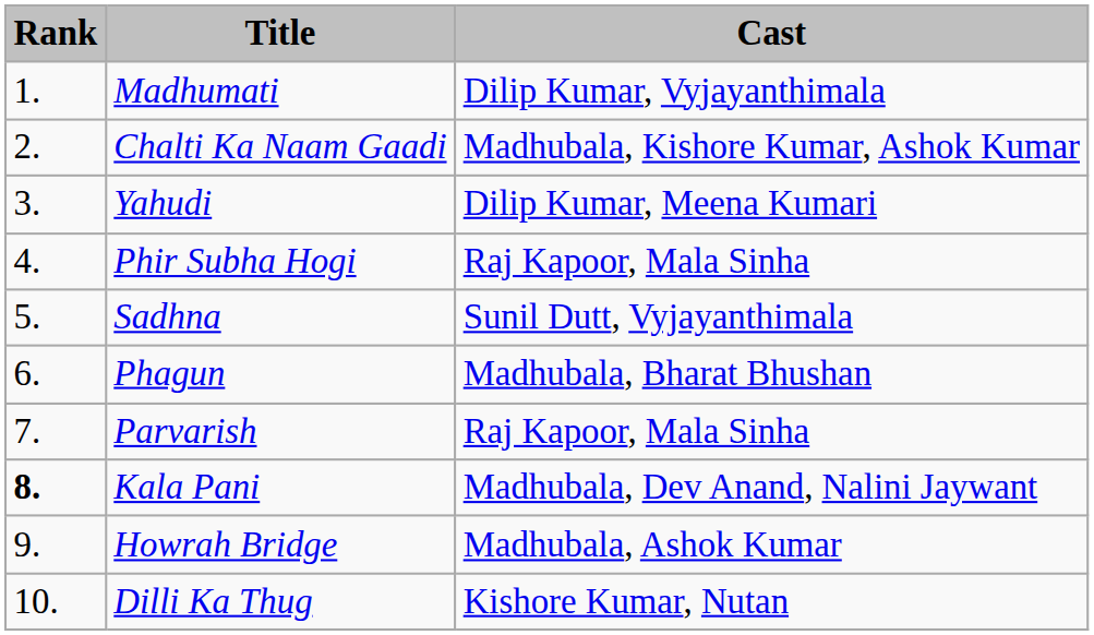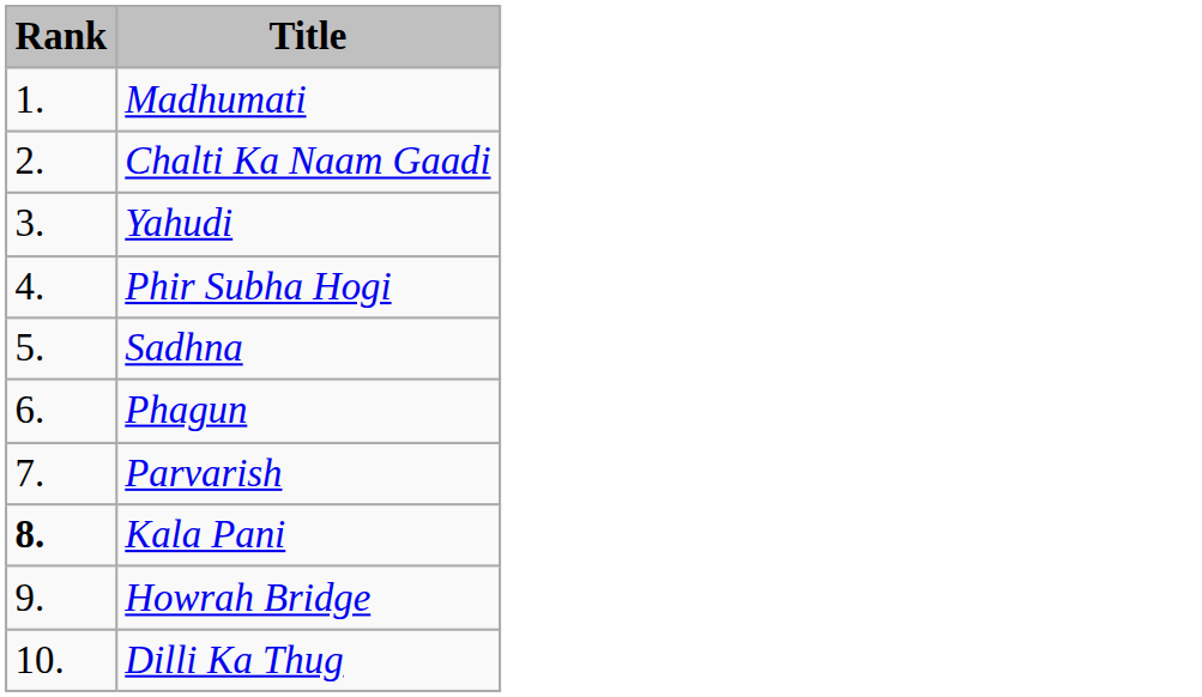- column: Cast | Dilip Kumar, Vyjayanthimala | Madhubala, Kishore Kumar, Ashok Kumar | Dilip Kumar, Meena Kumari | Raj Kapoor, Mala Sinha | Sunil Dutt, Vyjayanthimala | Madhubala, Bharat Bhushan | Raj Kapoor, Mala Sinha | Madhubala, Dev Anand, Nalini Jaywant | Madhubala, Ashok Kumar | Kishore Kumar, Nutan
